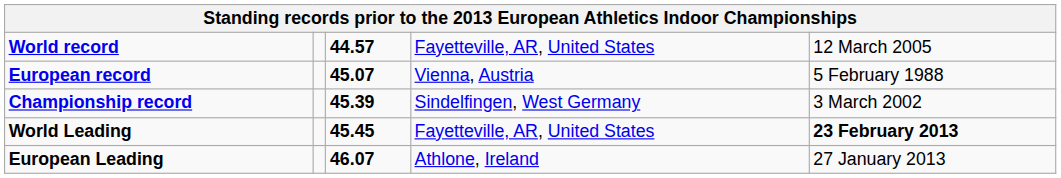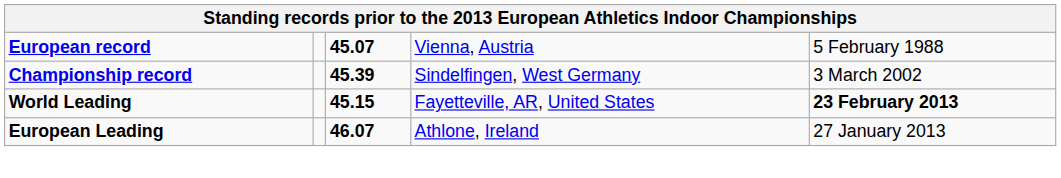- row: World record | 44.57 | Fayetteville, AR, United States | 12 March 2005
World Leading | column 3: 45.45 -> 45.15
